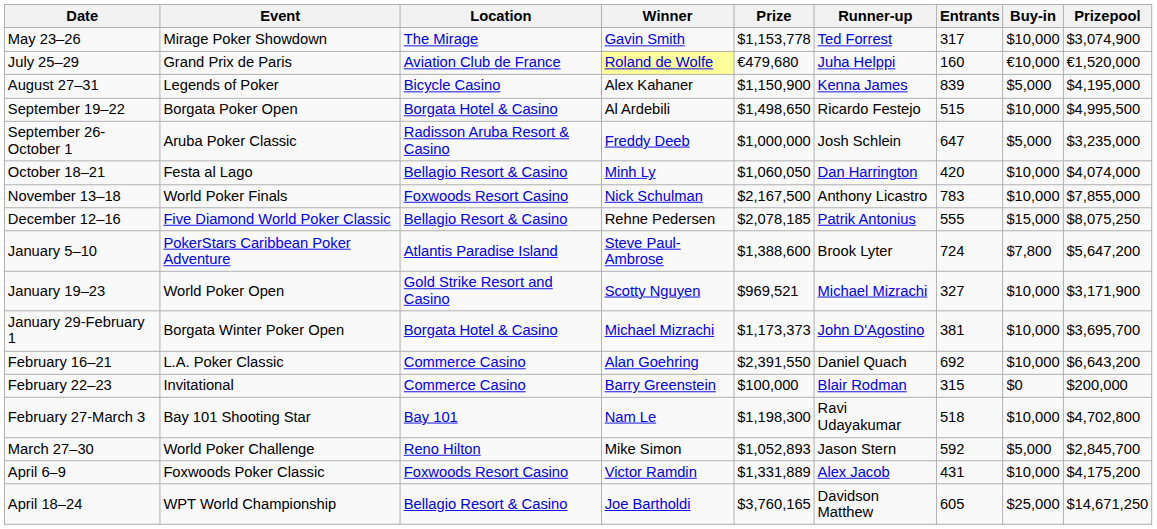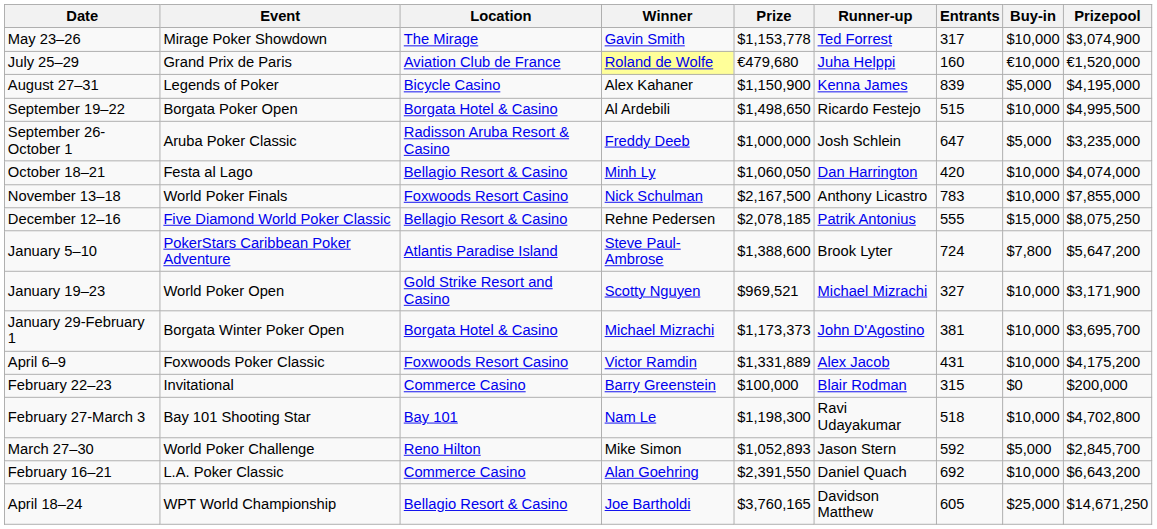rows swapped: February 16–21 <-> April 6–9
